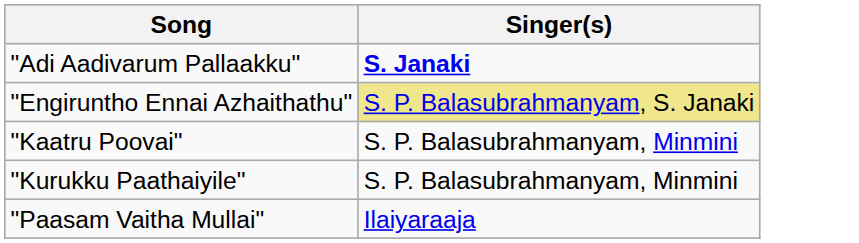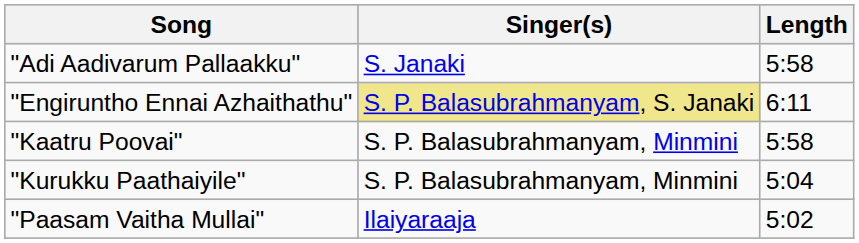+ column: Length | 5:58 | 6:11 | 5:58 | 5:04 | 5:02
"Adi Aadivarum Pallaakku" | Singer(s): bold -> normal
